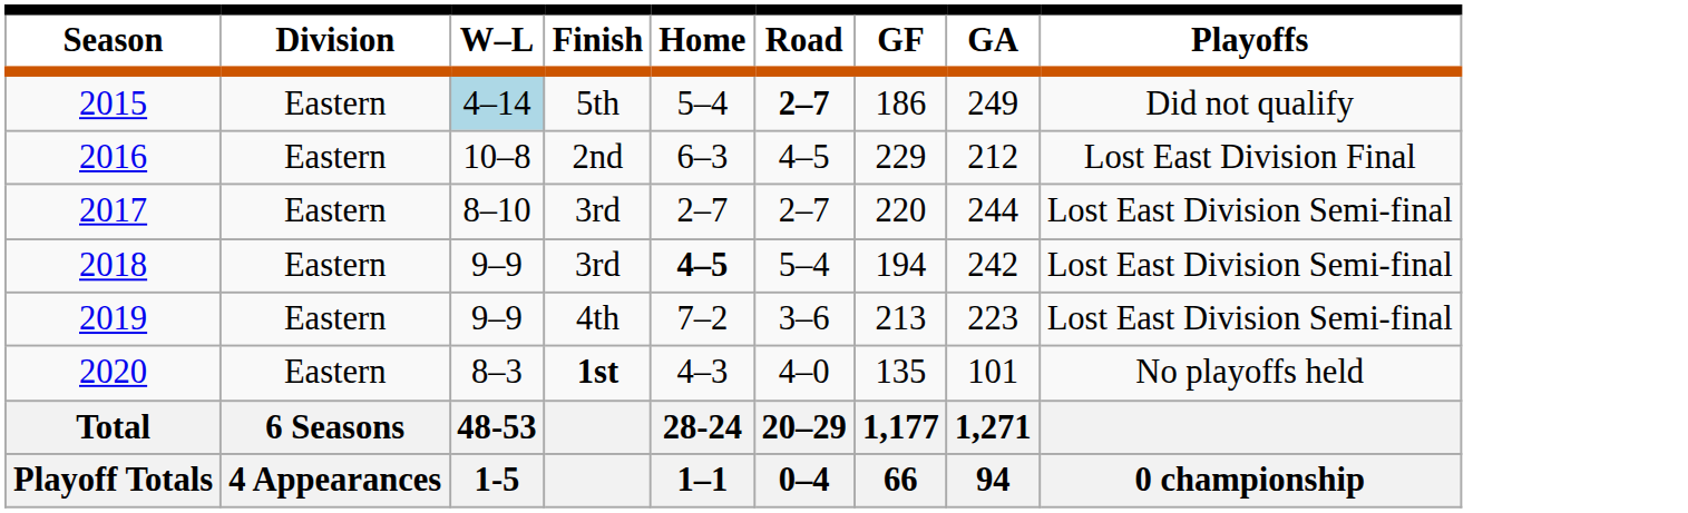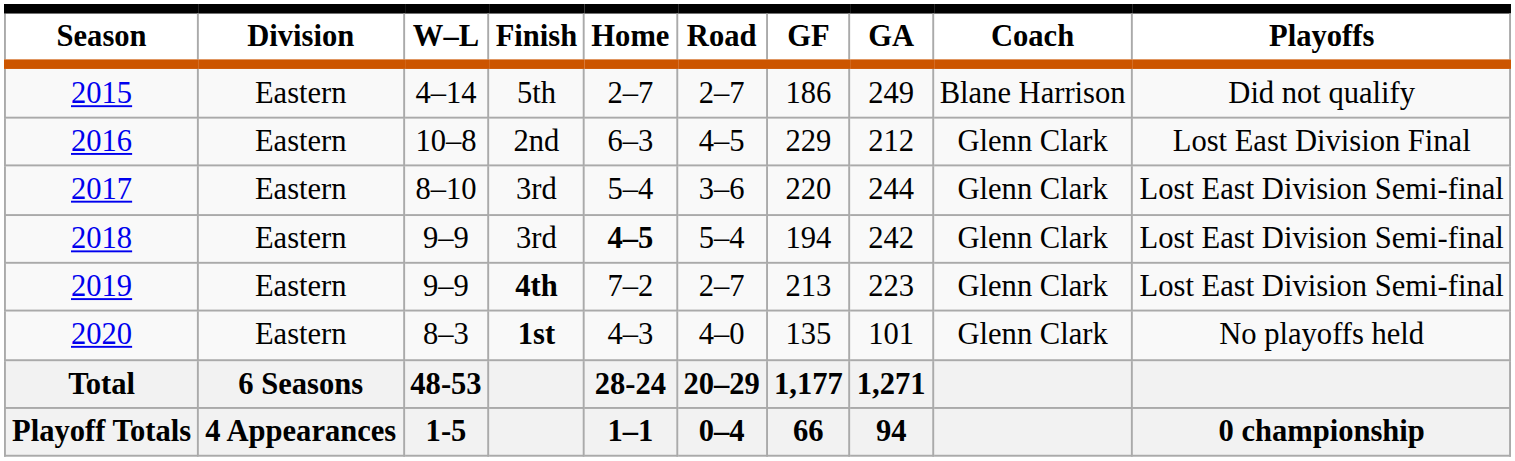+ column: Coach | Blane Harrison | Glenn Clark | Glenn Clark | Glenn Clark | Glenn Clark | Glenn Clark
2015 | W–L: lightblue background -> no background
2015 | Home: 5–4 -> 2–7
2015 | Road: bold -> normal
2017 | Home: 2–7 -> 5–4
2017 | Road: 2–7 -> 3–6
2019 | Finish: normal -> bold
2019 | Road: 3–6 -> 2–7
